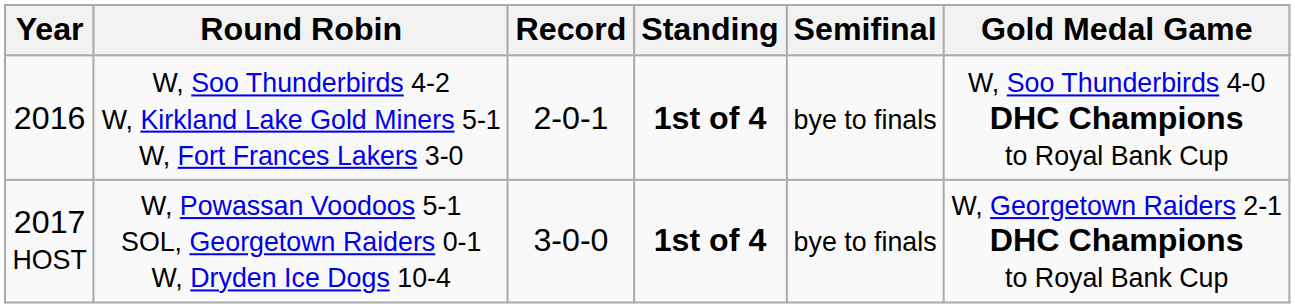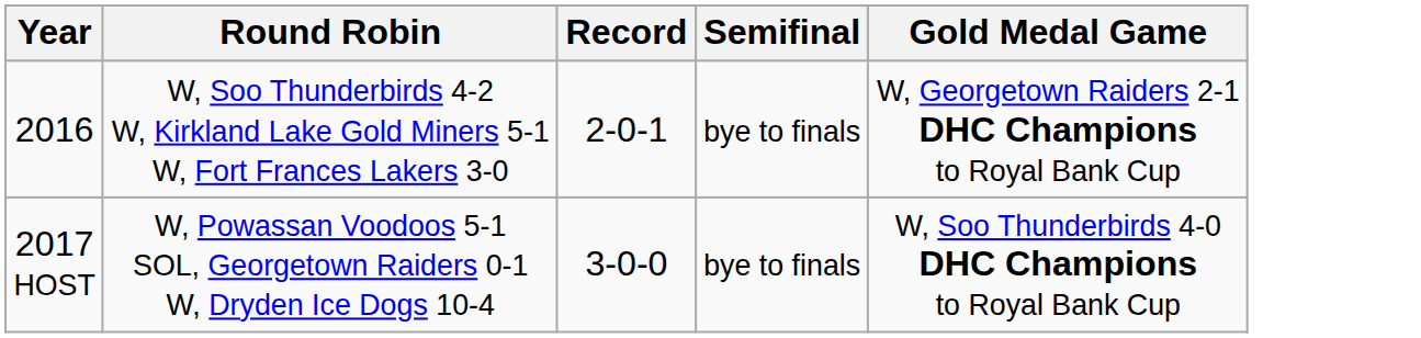- column: Standing | 1st of 4 | 1st of 4
2016 | Gold Medal Game: W, Soo Thunderbirds 4-0 DHC Champions to Royal Bank Cup -> W, Georgetown Raiders 2-1 DHC Champions to Royal Bank Cup
2017 HOST | Gold Medal Game: W, Georgetown Raiders 2-1 DHC Champions to Royal Bank Cup -> W, Soo Thunderbirds 4-0 DHC Champions to Royal Bank Cup
